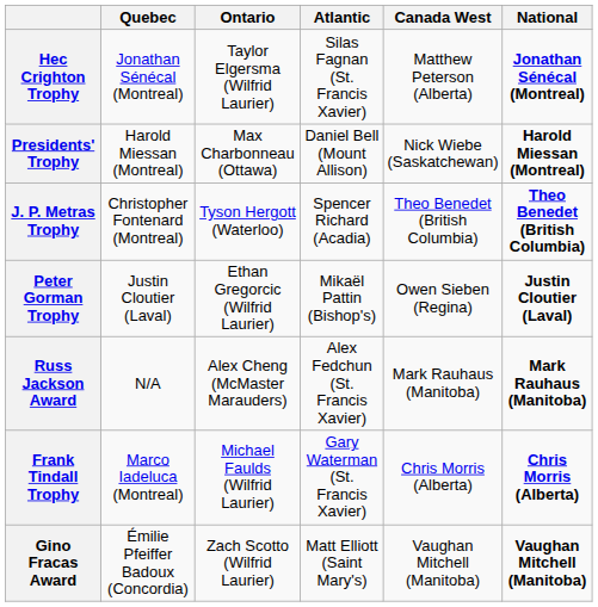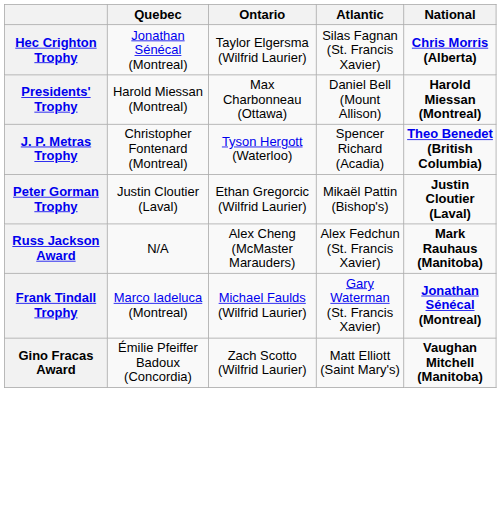- column: Canada West | Matthew Peterson (Alberta) | Nick Wiebe (Saskatchewan) | Theo Benedet (British Columbia) | Owen Sieben (Regina) | Mark Rauhaus (Manitoba) | Chris Morris (Alberta) | Vaughan Mitchell (Manitoba)
Hec Crighton Trophy | National: Jonathan Sénécal (Montreal) -> Chris Morris (Alberta)
Frank Tindall Trophy | National: Chris Morris (Alberta) -> Jonathan Sénécal (Montreal)
